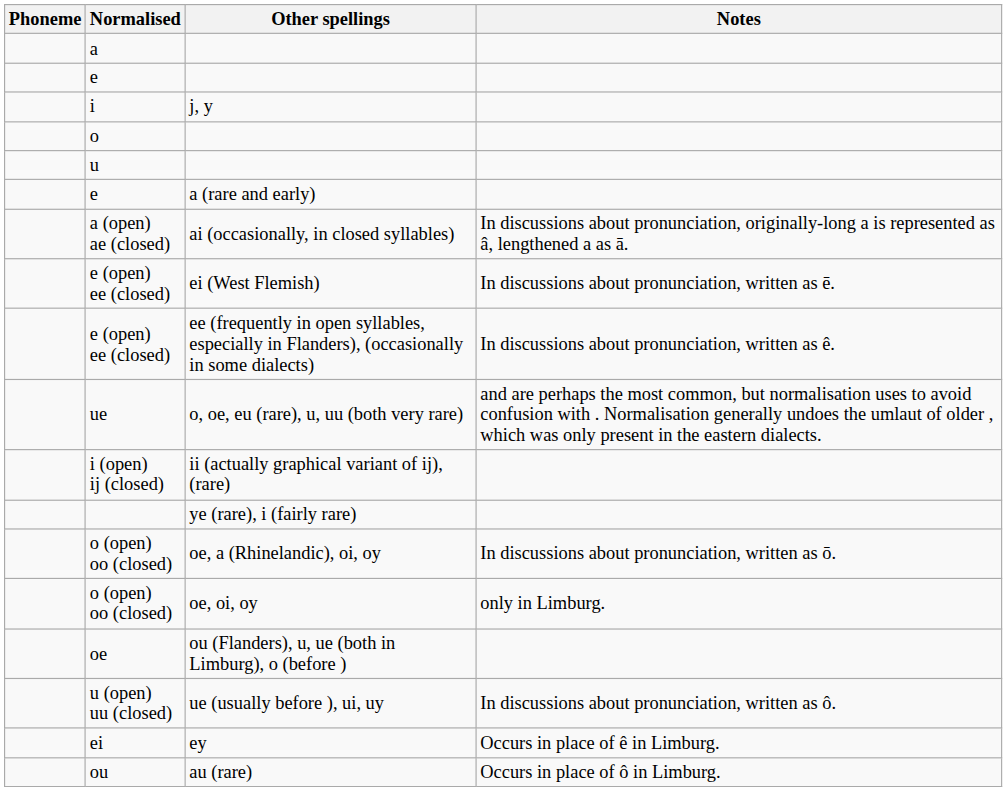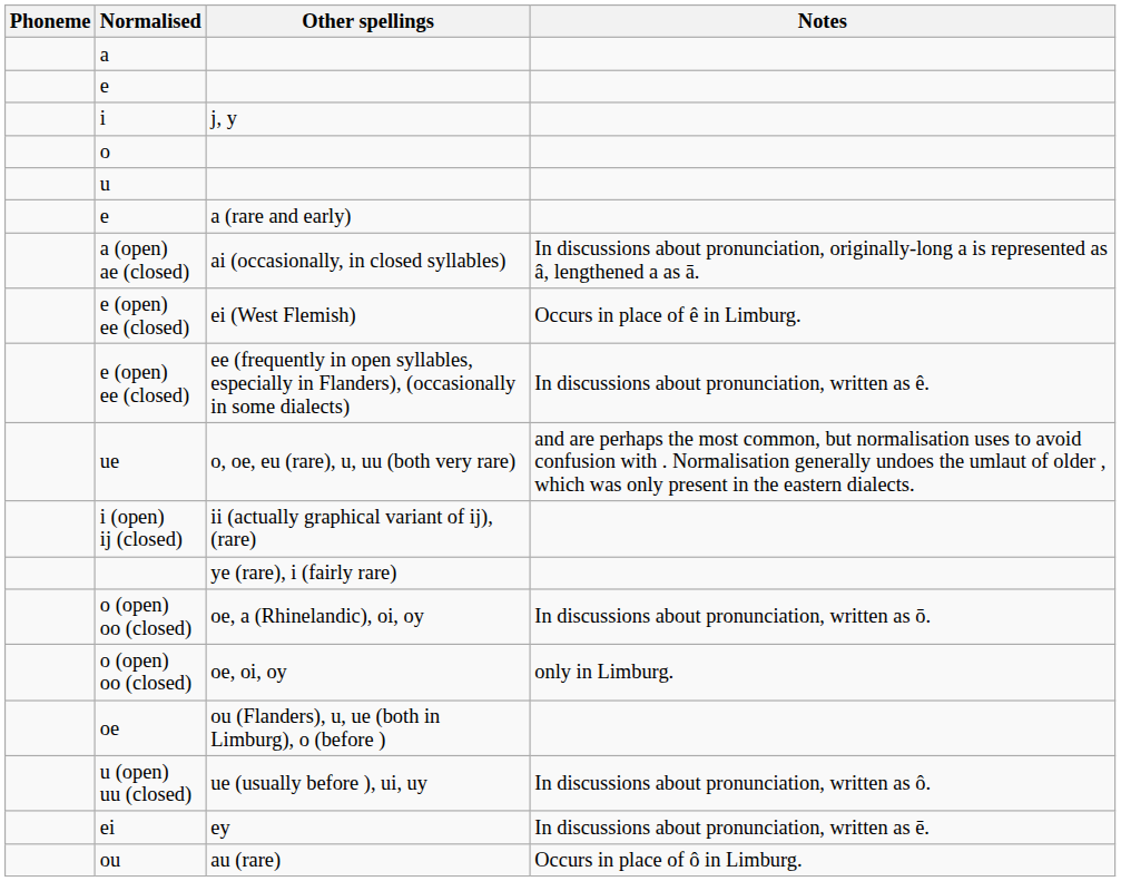e (open) ee (closed) / ei (West Flemish) | Notes: In discussions about pronunciation, written as ē. -> Occurs in place of ê in Limburg.
ei | Notes: Occurs in place of ê in Limburg. -> In discussions about pronunciation, written as ē.
